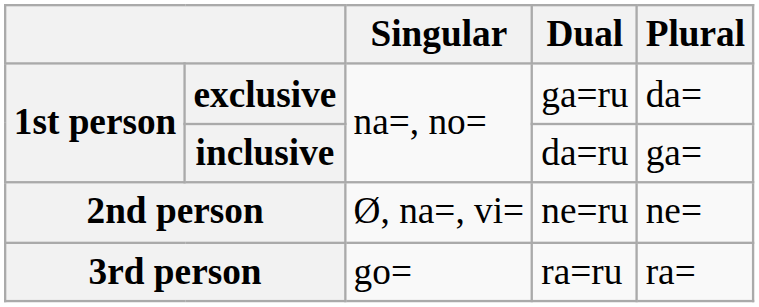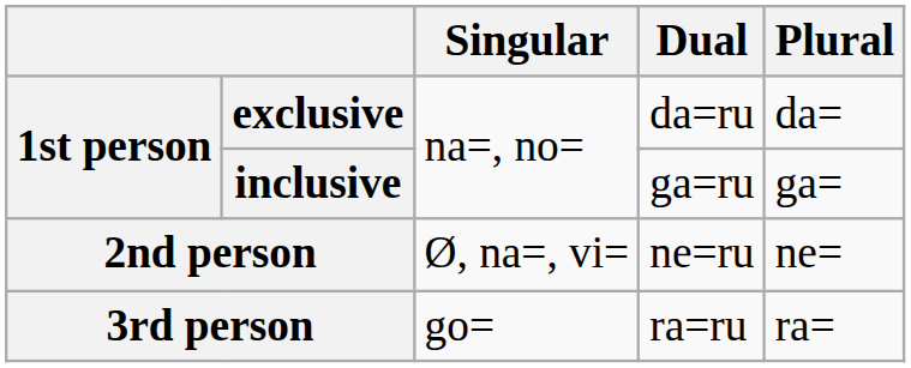exclusive | Dual: ga=ru -> da=ru
inclusive | Dual: da=ru -> ga=ru
